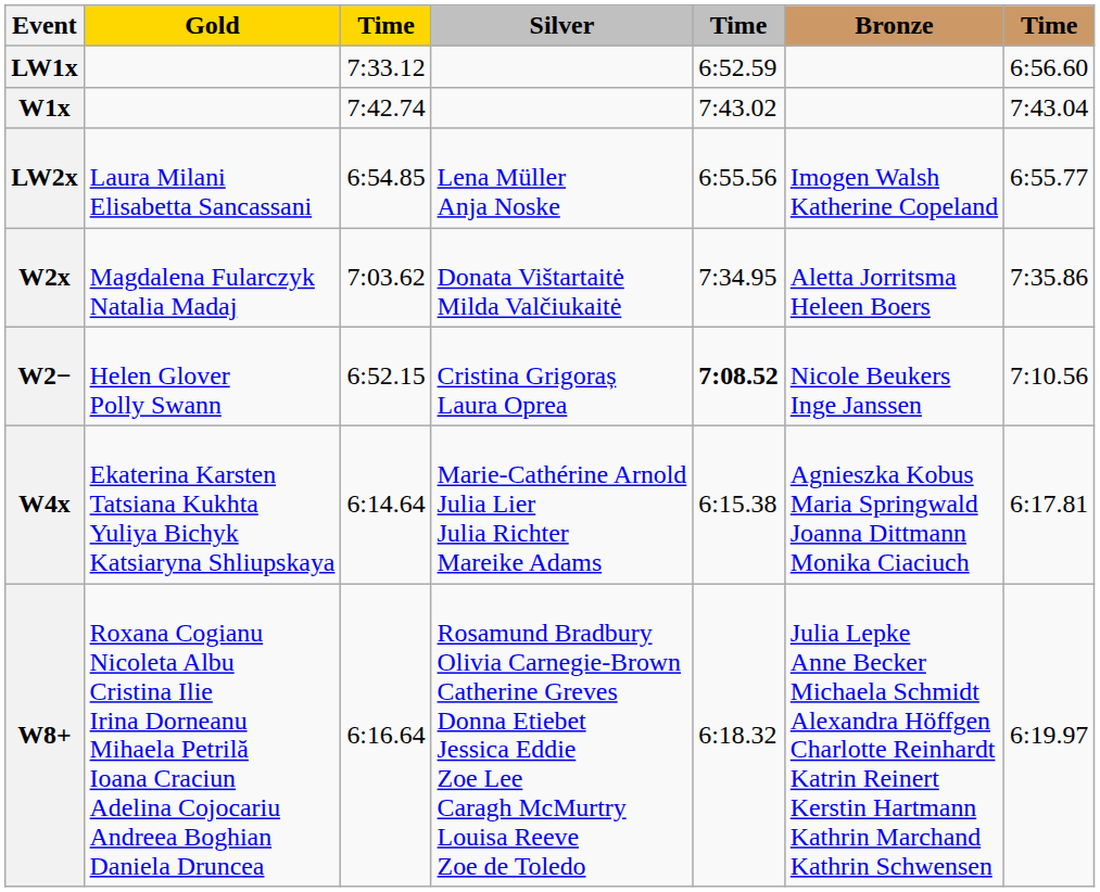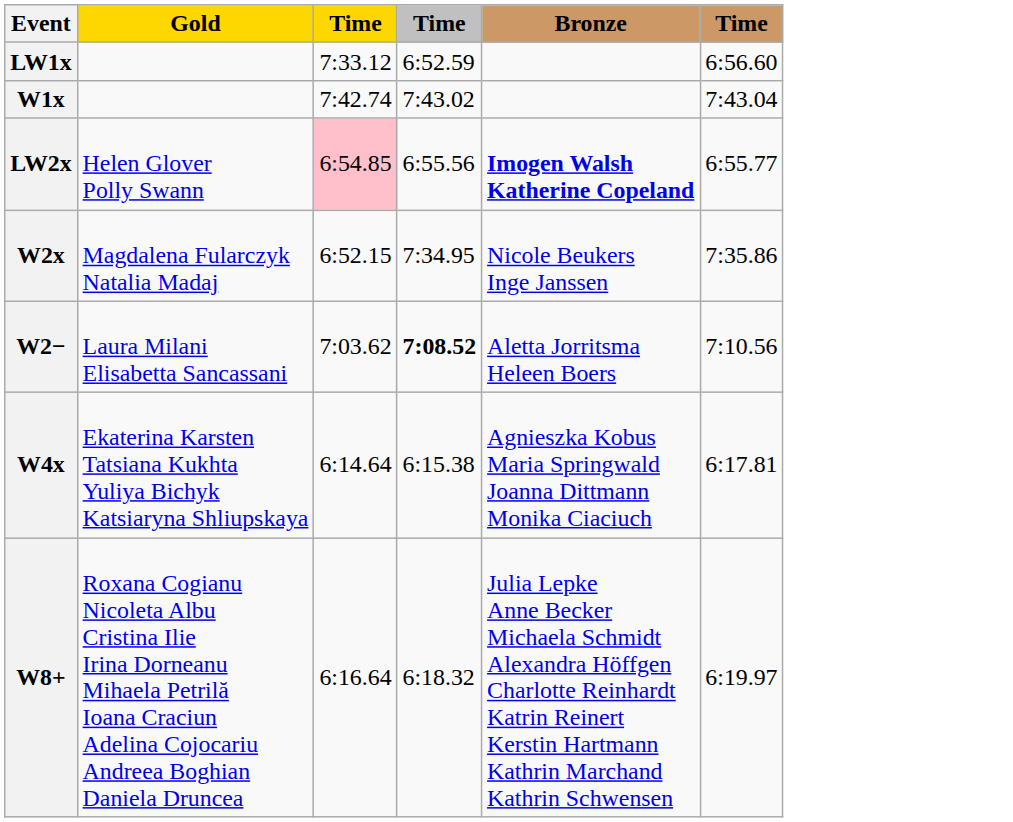- column: Silver | Lena Müller Anja Noske | Donata Vištartaitė Milda Valčiukaitė | Cristina Grigoraș Laura Oprea | Marie-Cathérine Arnold Julia Lier Julia Richter Mareike Adams | Rosamund Bradbury Olivia Carnegie-Brown Catherine Greves Donna Etiebet Jessica Eddie Zoe Lee Caragh McMurtry Louisa Reeve Zoe de Toledo
LW2x | Gold: Laura Milani Elisabetta Sancassani -> Helen Glover Polly Swann
LW2x | column 3: no background -> pink background
LW2x | Bronze: normal -> bold
W2x | column 3: 7:03.62 -> 6:52.15
W2x | Bronze: Aletta Jorritsma Heleen Boers -> Nicole Beukers Inge Janssen
W2− | Gold: Helen Glover Polly Swann -> Laura Milani Elisabetta Sancassani
W2− | column 3: 6:52.15 -> 7:03.62
W2− | Bronze: Nicole Beukers Inge Janssen -> Aletta Jorritsma Heleen Boers
